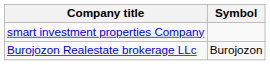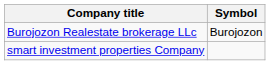rows swapped: Burojozon Realestate brokerage LLc <-> smart investment properties Company
